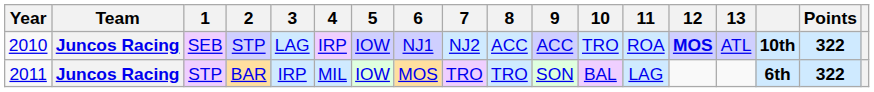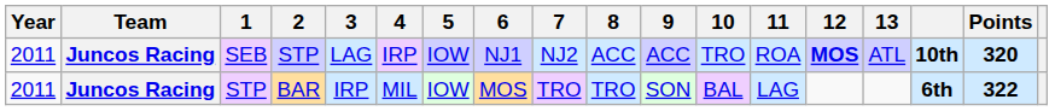SEB | Year: 2010 -> 2011
SEB | Points: 322 -> 320
